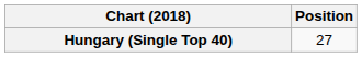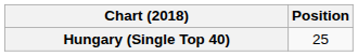Hungary (Single Top 40) | Position: 27 -> 25
